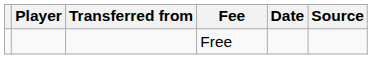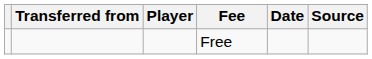columns swapped: Player <-> Transferred from
